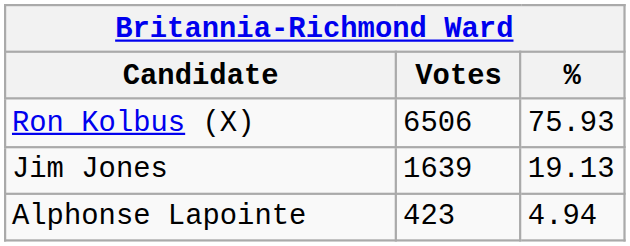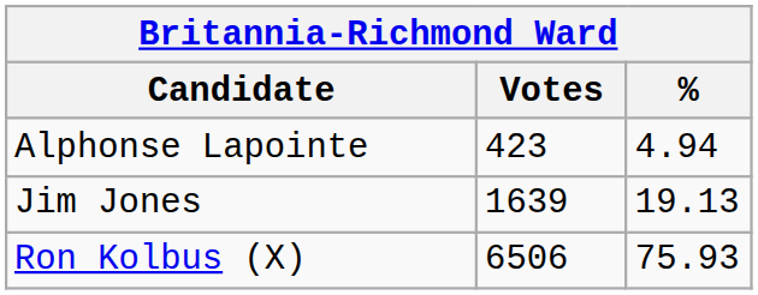rows swapped: Ron Kolbus (X) <-> Alphonse Lapointe
